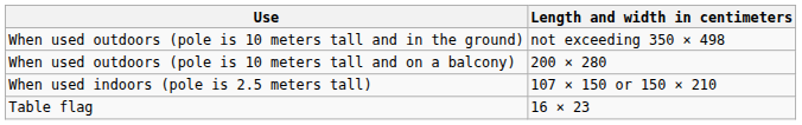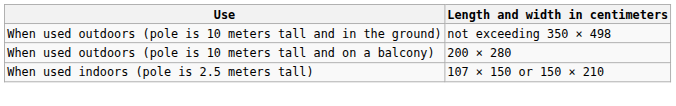- row: Table flag | 16 × 23
